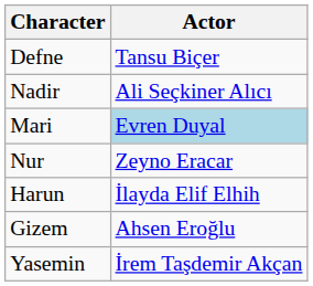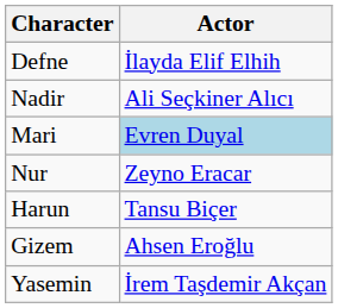Defne | Actor: Tansu Biçer -> İlayda Elif Elhih
Harun | Actor: İlayda Elif Elhih -> Tansu Biçer
